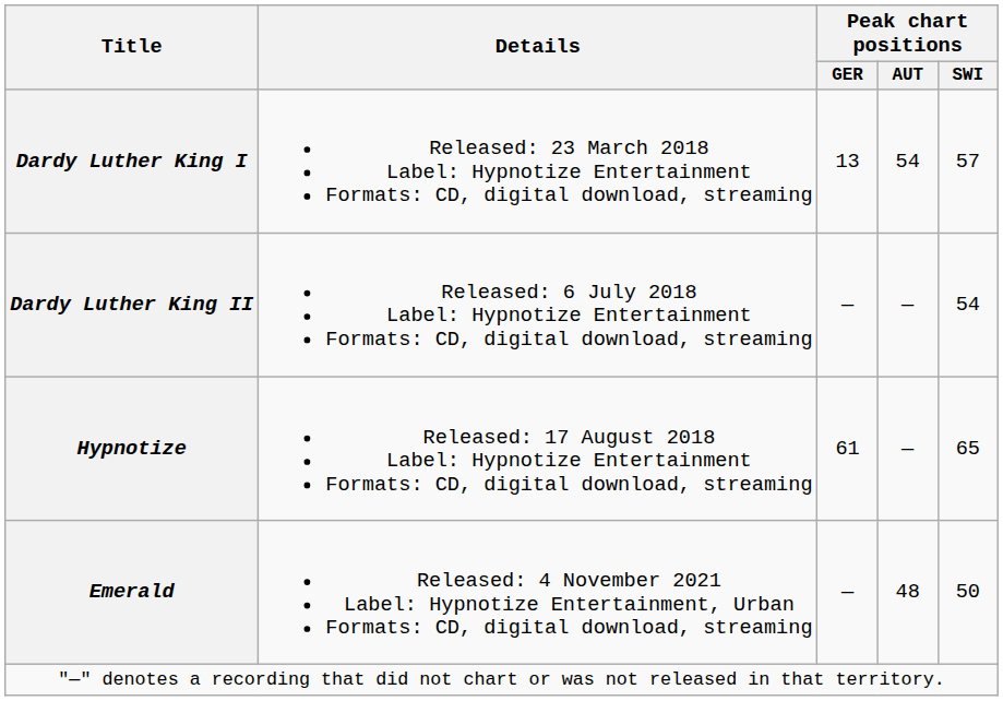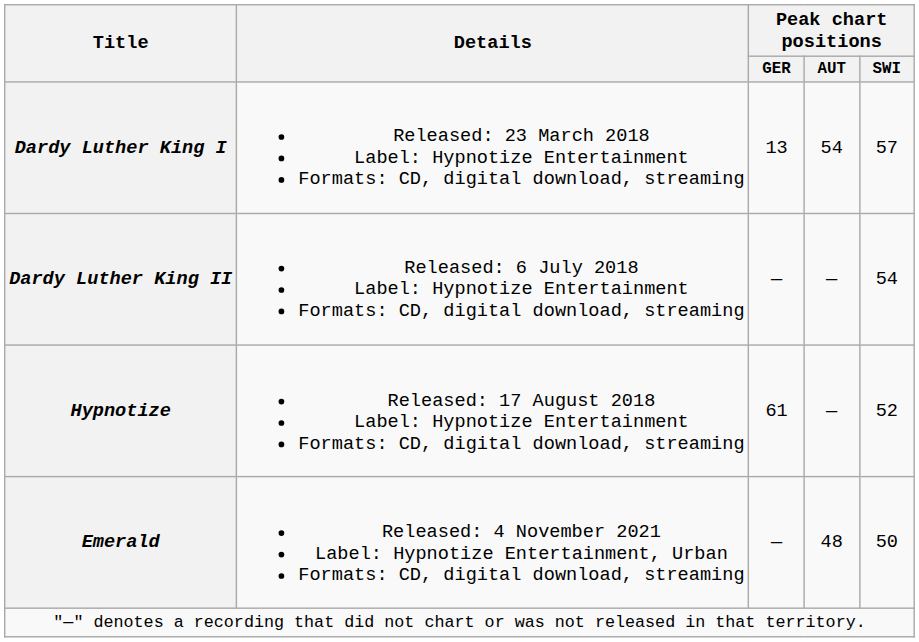Hypnotize | Peak chart positions / SWI: 65 -> 52
